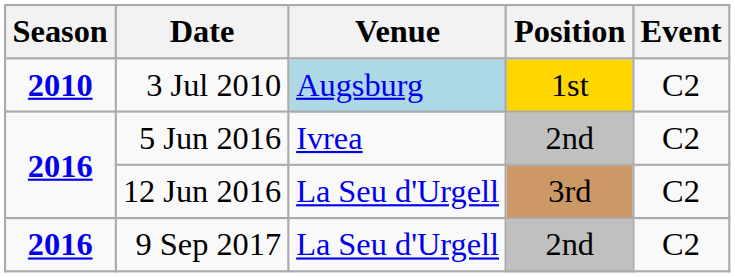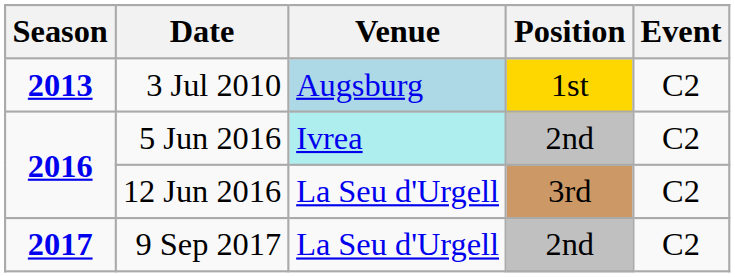3 Jul 2010 | Season: 2010 -> 2013
5 Jun 2016 | Venue: no background -> paleturquoise background
9 Sep 2017 | Season: 2016 -> 2017
